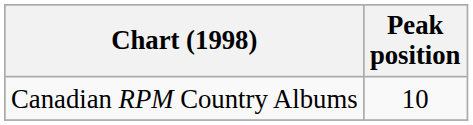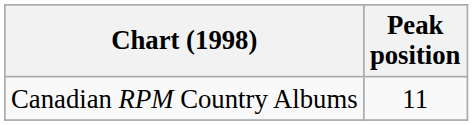Canadian RPM Country Albums | Peak position: 10 -> 11
